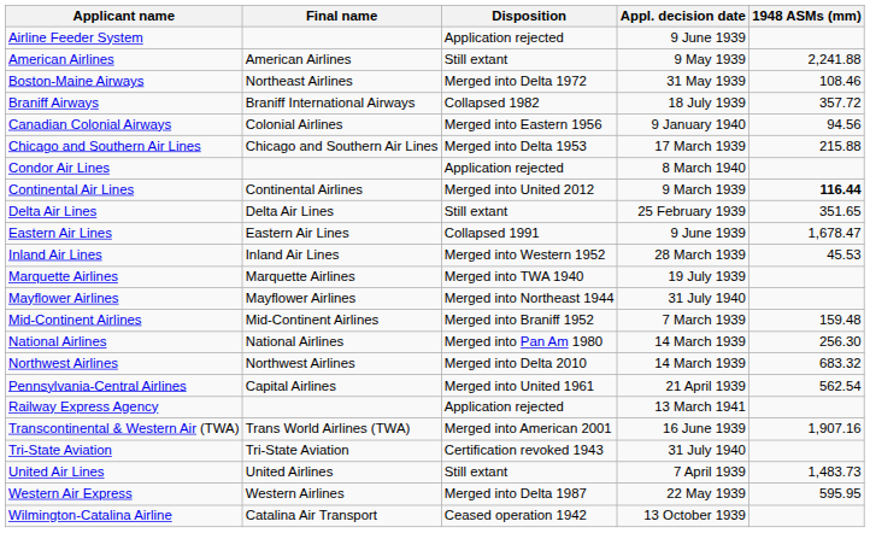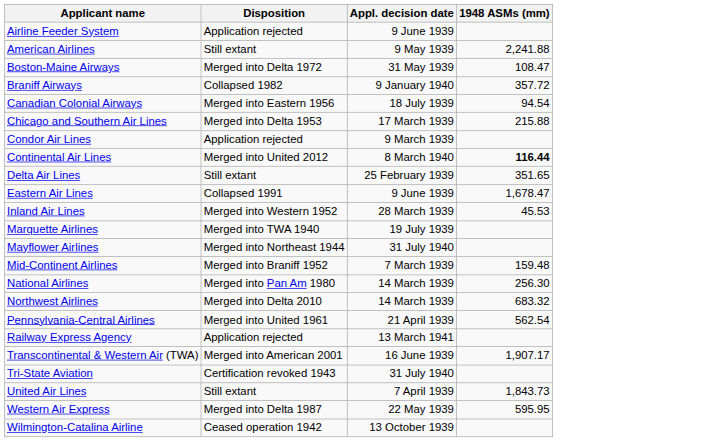- column: Final name | American Airlines | Northeast Airlines | Braniff International Airways | Colonial Airlines | Chicago and Southern Air Lines | Continental Airlines | Delta Air Lines | Eastern Air Lines | Inland Air Lines | Marquette Airlines | Mayflower Airlines | Mid-Continent Airlines | National Airlines | Northwest Airlines | Capital Airlines | Trans World Airlines (TWA) | Tri-State Aviation | United Airlines | Western Airlines | Catalina Air Transport
Boston-Maine Airways | 1948 ASMs (mm): 108.46 -> 108.47
Braniff Airways | Appl. decision date: 18 July 1939 -> 9 January 1940
Canadian Colonial Airways | Appl. decision date: 9 January 1940 -> 18 July 1939
Canadian Colonial Airways | 1948 ASMs (mm): 94.56 -> 94.54
Condor Air Lines | Appl. decision date: 8 March 1940 -> 9 March 1939
Continental Air Lines | Appl. decision date: 9 March 1939 -> 8 March 1940
Transcontinental & Western Air (TWA) | 1948 ASMs (mm): 1,907.16 -> 1,907.17
United Air Lines | 1948 ASMs (mm): 1,483.73 -> 1,843.73
